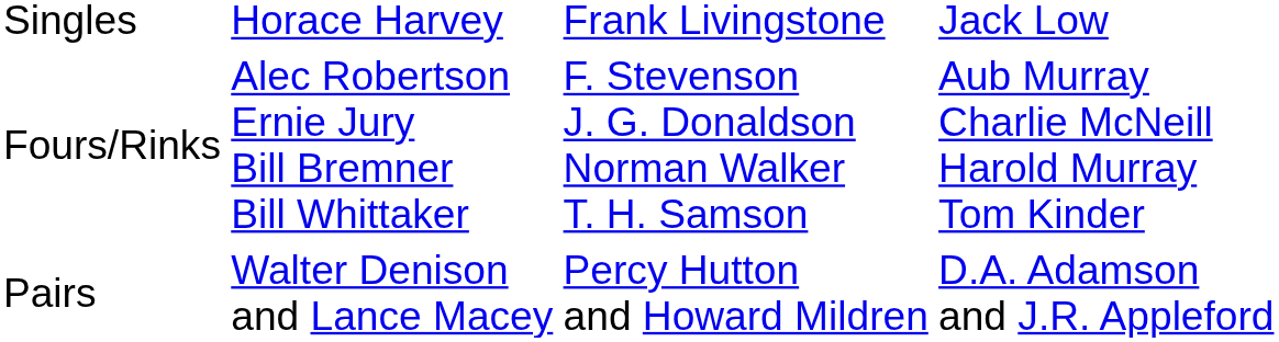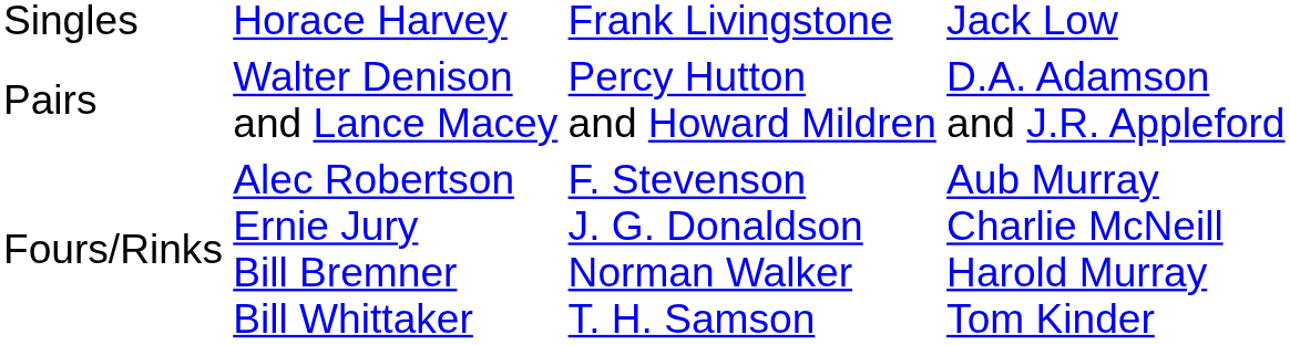rows swapped: Pairs <-> Fours/Rinks
